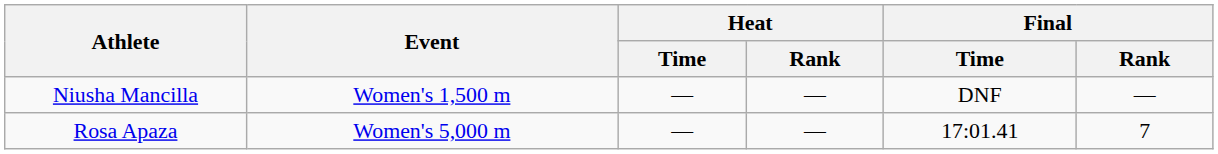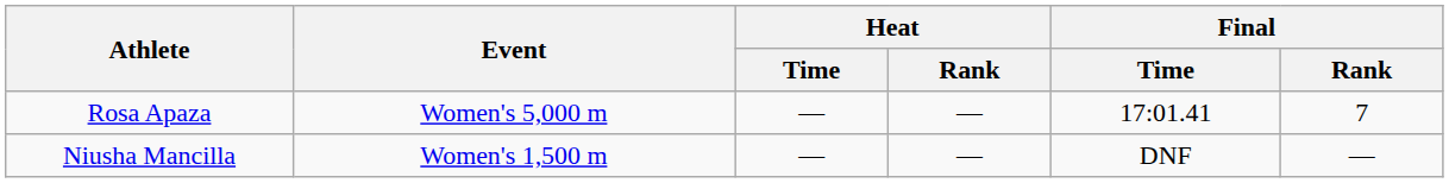rows swapped: Niusha Mancilla <-> Rosa Apaza
